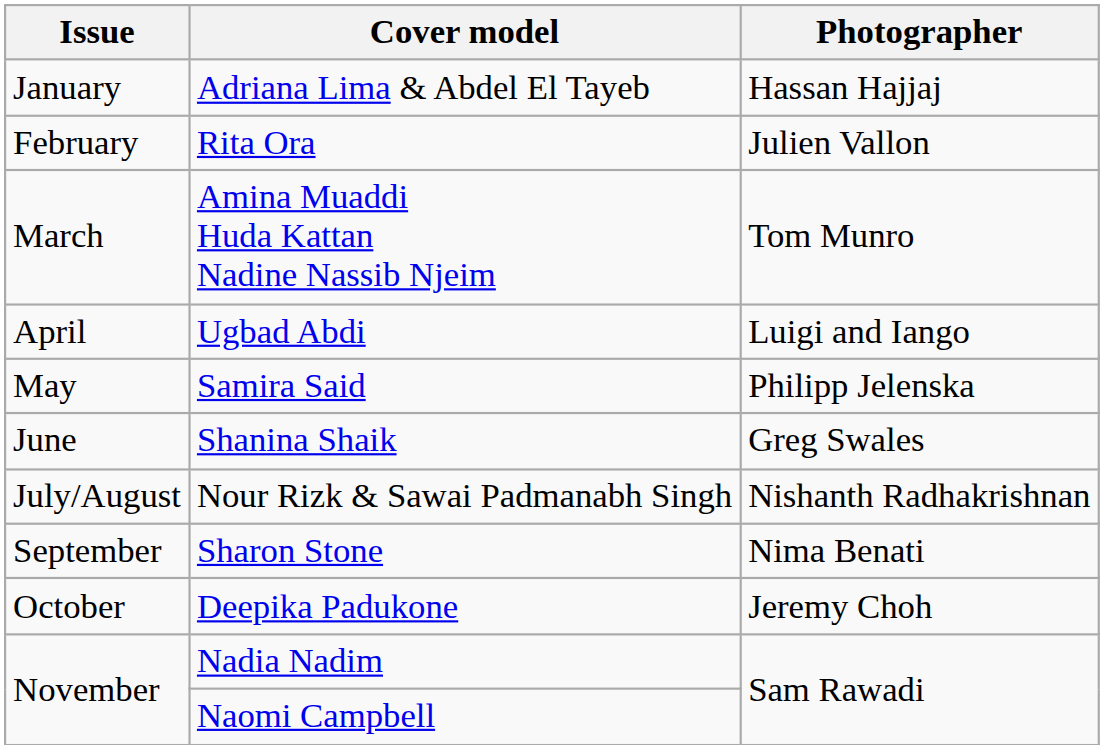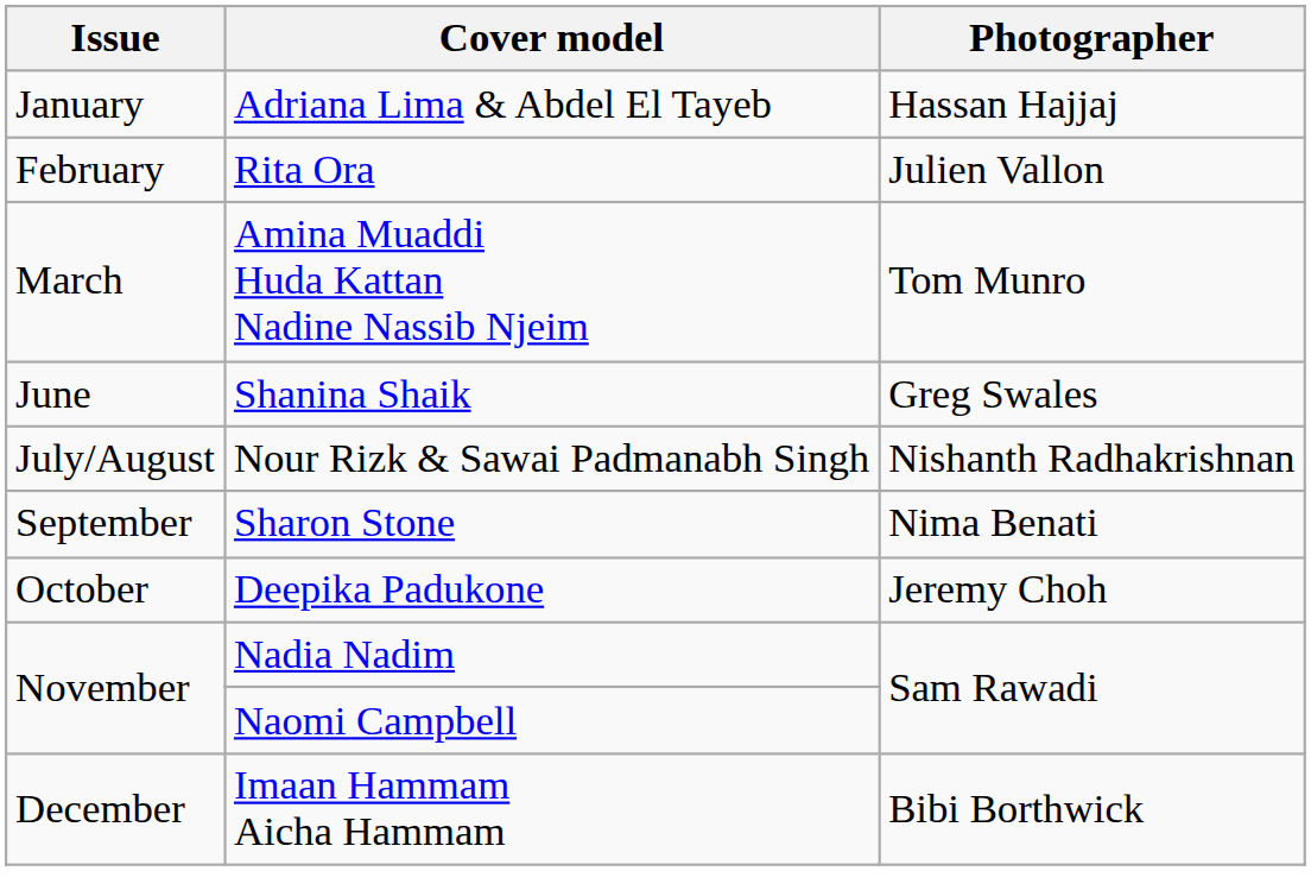- row: April | Ugbad Abdi | Luigi and Iango
- row: May | Samira Said | Philipp Jelenska
+ row: December | Imaan Hammam Aicha Hammam | Bibi Borthwick
